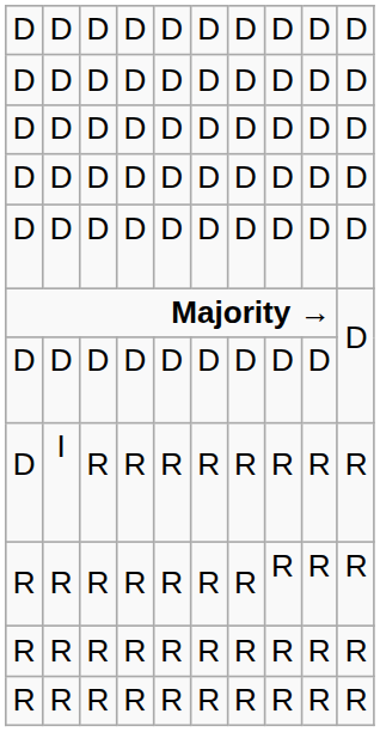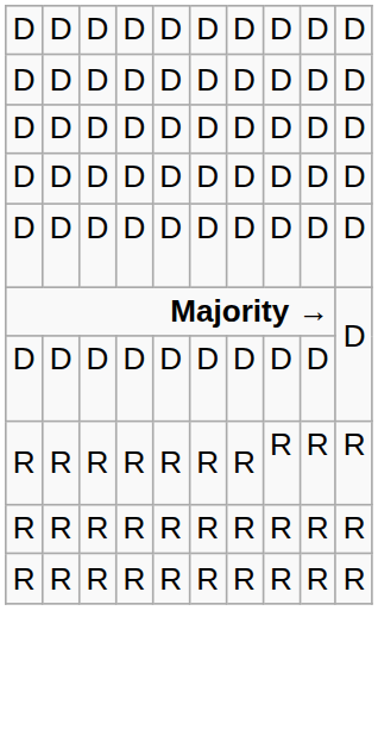- row: D | I | R | R | R | R | R | R | R | R
